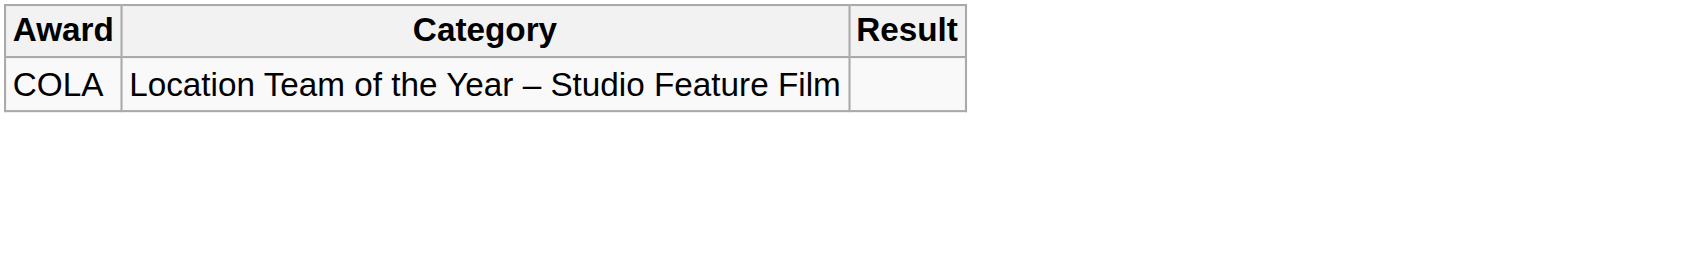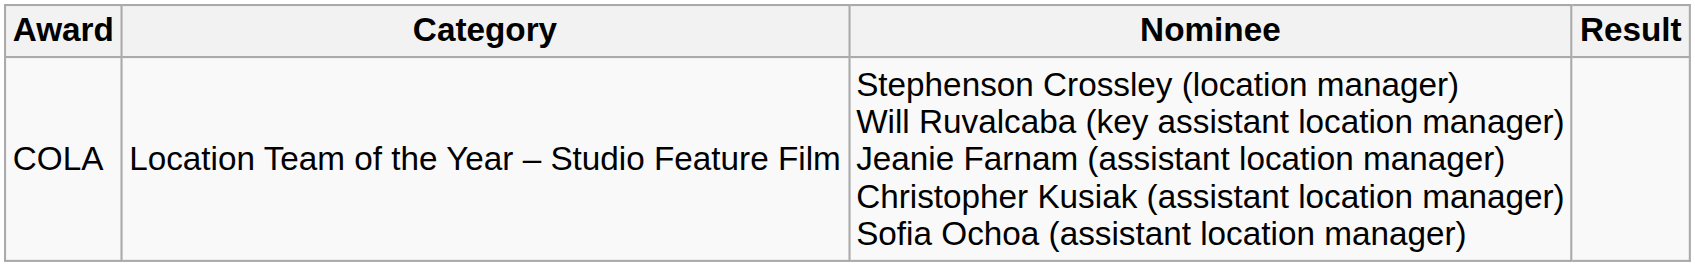+ column: Nominee | Stephenson Crossley (location manager) Will Ruvalcaba (key assistant location manager) Jeanie Farnam (assistant location manager) Christopher Kusiak (assistant location manager) Sofia Ochoa (assistant location manager)
